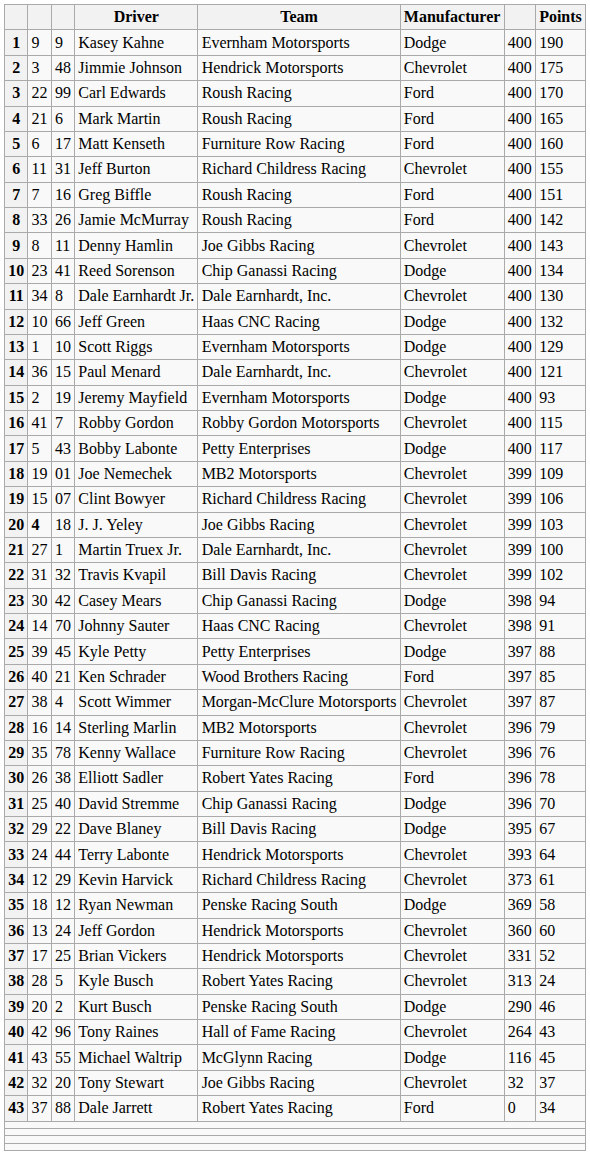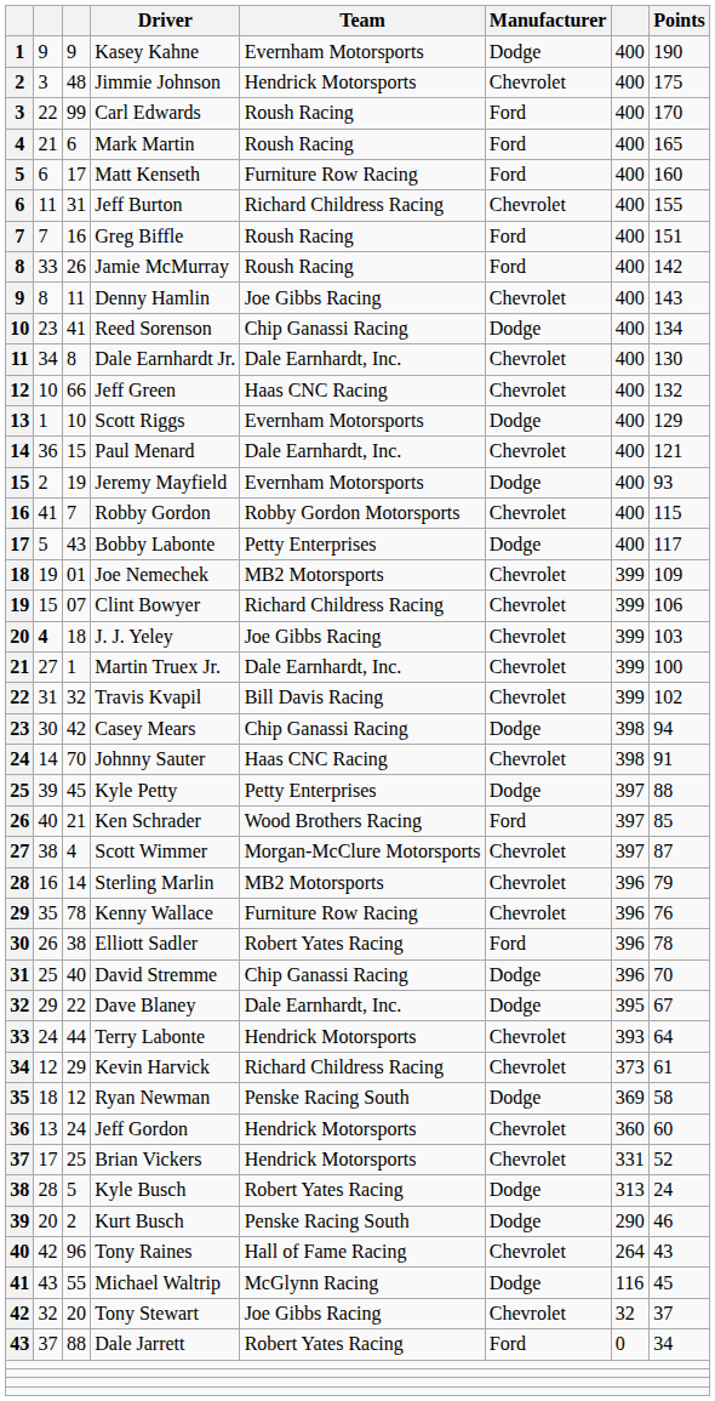Jeff Green | Manufacturer: Dodge -> Chevrolet
Dave Blaney | Team: Bill Davis Racing -> Dale Earnhardt, Inc.
Kyle Busch | Manufacturer: Chevrolet -> Dodge
